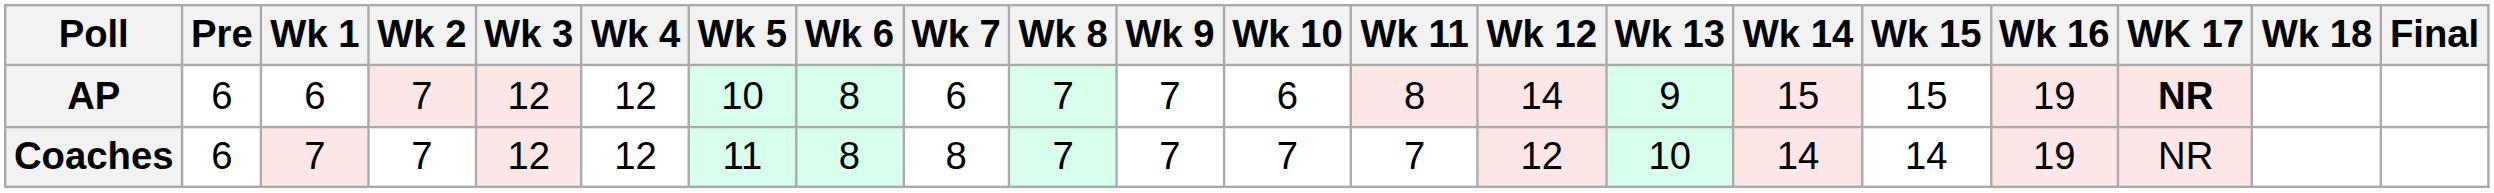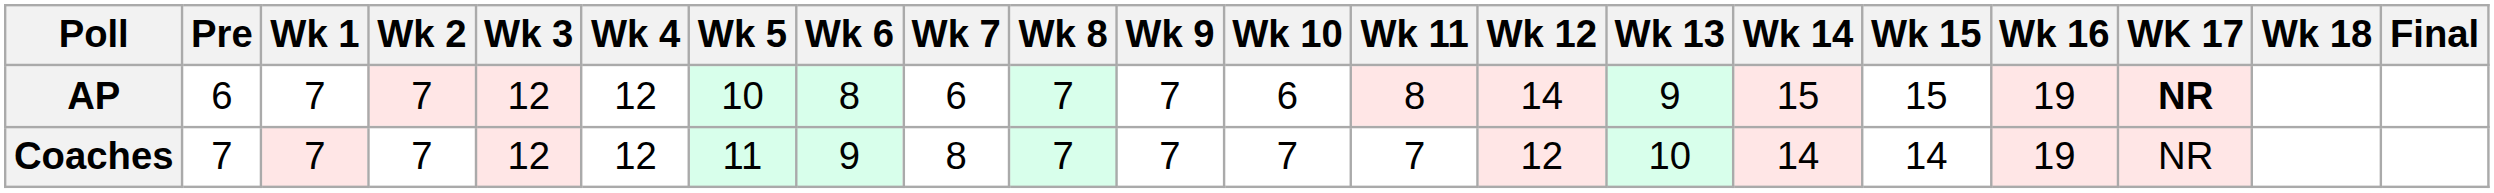AP | Wk 1: 6 -> 7
Coaches | Pre: 6 -> 7
Coaches | Wk 6: 8 -> 9
